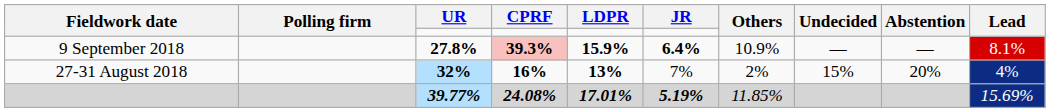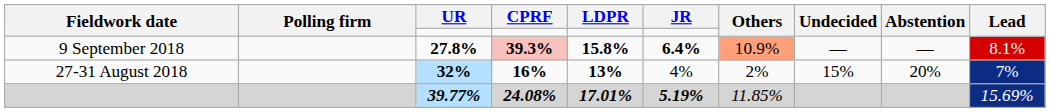9 September 2018 | LDPR: 15.9% -> 15.8%
9 September 2018 | Others: no background -> lightsalmon background
27-31 August 2018 | JR: 7% -> 4%
27-31 August 2018 | Lead: 4% -> 7%
